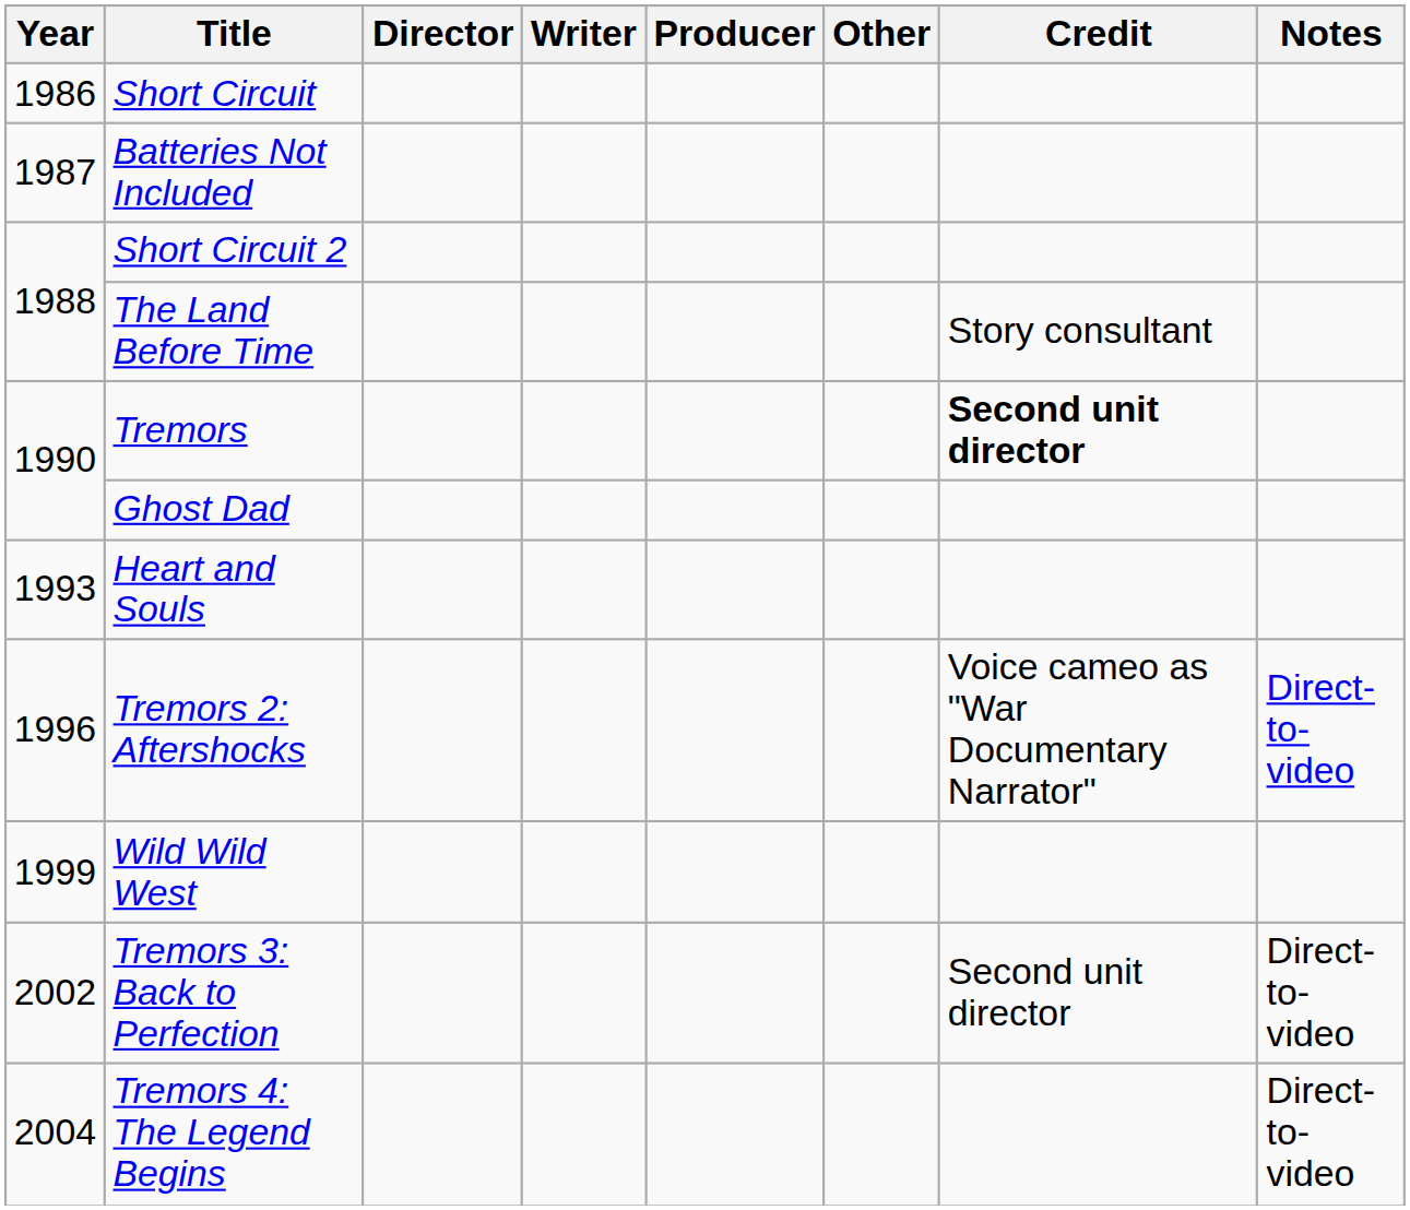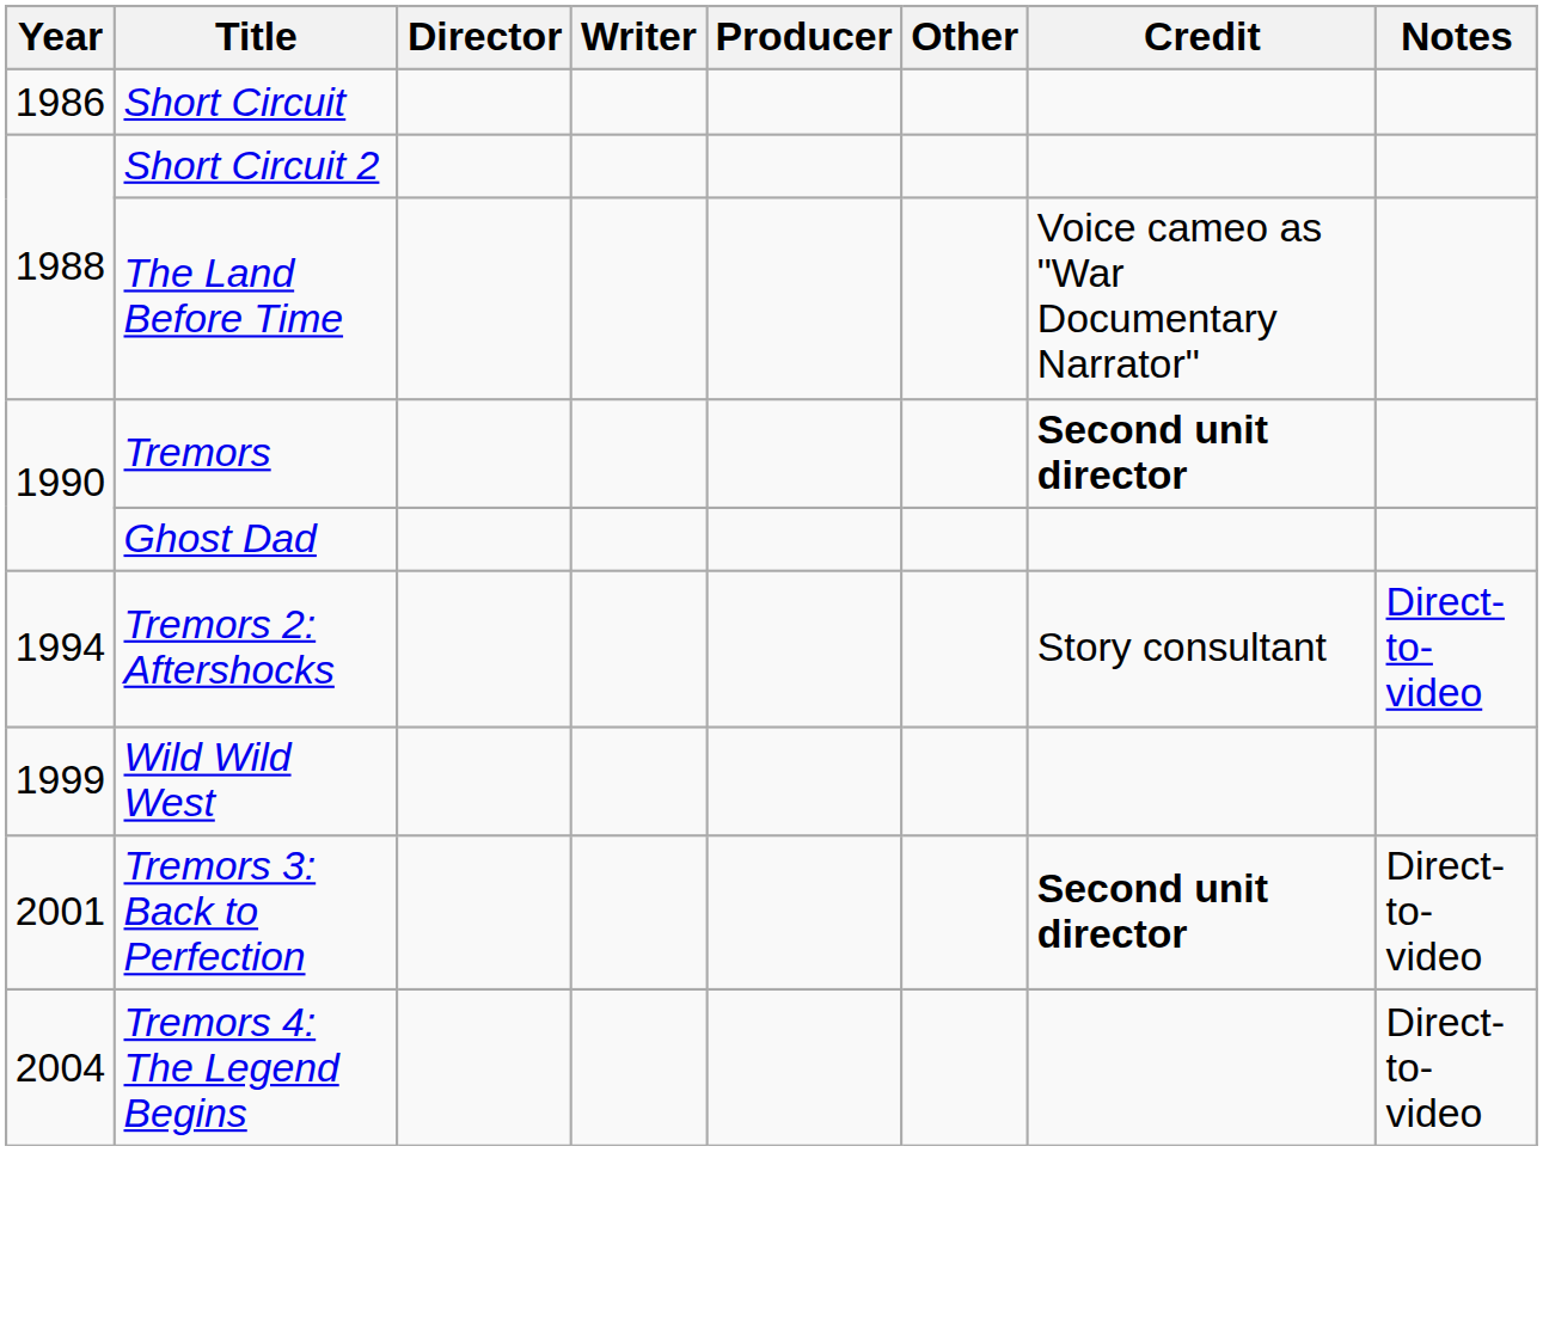- row: 1987 | Batteries Not Included
The Land Before Time | Credit: Story consultant -> Voice cameo as "War Documentary Narrator"
- row: 1993 | Heart and Souls
Tremors 2: Aftershocks | Year: 1996 -> 1994
Tremors 2: Aftershocks | Credit: Voice cameo as "War Documentary Narrator" -> Story consultant
Tremors 3: Back to Perfection | Year: 2002 -> 2001
Tremors 3: Back to Perfection | Credit: normal -> bold
